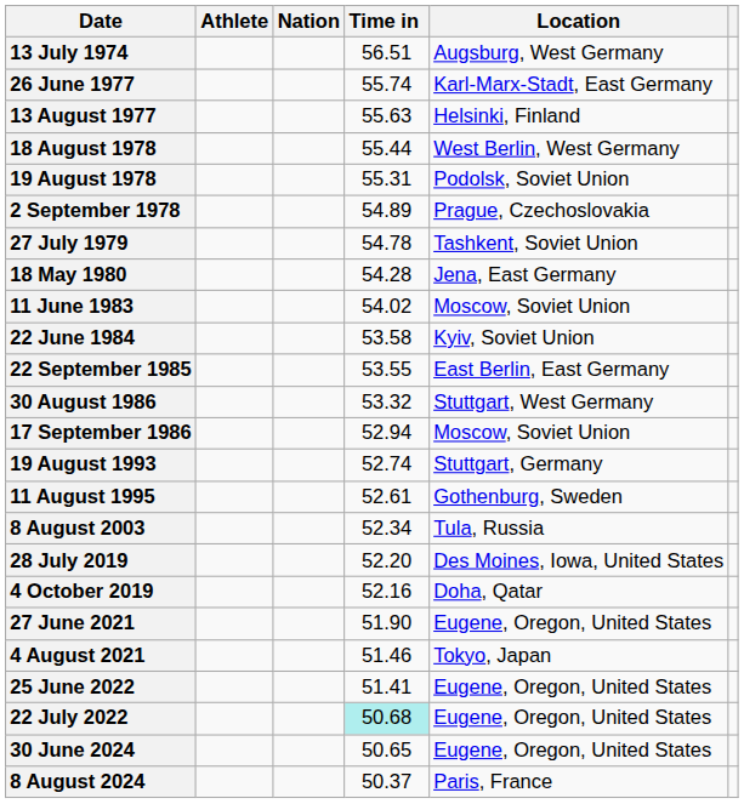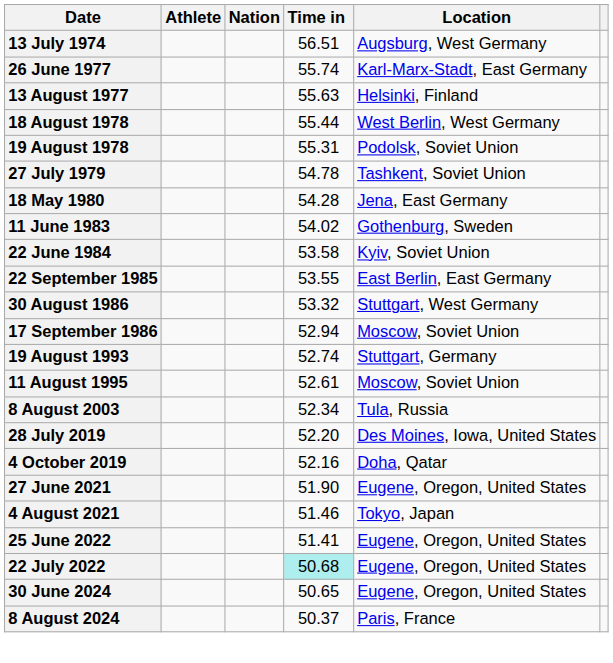- row: 2 September 1978 | 54.89 | Prague, Czechoslovakia
11 June 1983 | Location: Moscow, Soviet Union -> Gothenburg, Sweden
11 August 1995 | Location: Gothenburg, Sweden -> Moscow, Soviet Union
